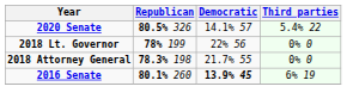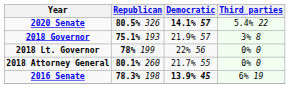2020 Senate | Democratic: normal -> bold
+ row: 2018 Governor | 75.1% 193 | 21.9% 57 | 3% 8
2018 Attorney General | Republican: 78.3% 198 -> 80.1% 260
2016 Senate | Republican: 80.1% 260 -> 78.3% 198
